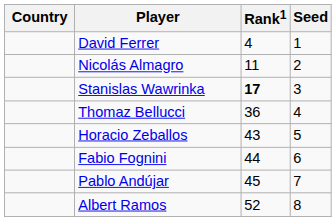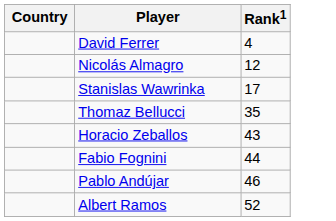- column: Seed | 1 | 2 | 3 | 4 | 5 | 6 | 7 | 8
Nicolás Almagro | Rank1: 11 -> 12
Stanislas Wawrinka | Rank1: bold -> normal
Thomaz Bellucci | Rank1: 36 -> 35
Pablo Andújar | Rank1: 45 -> 46
